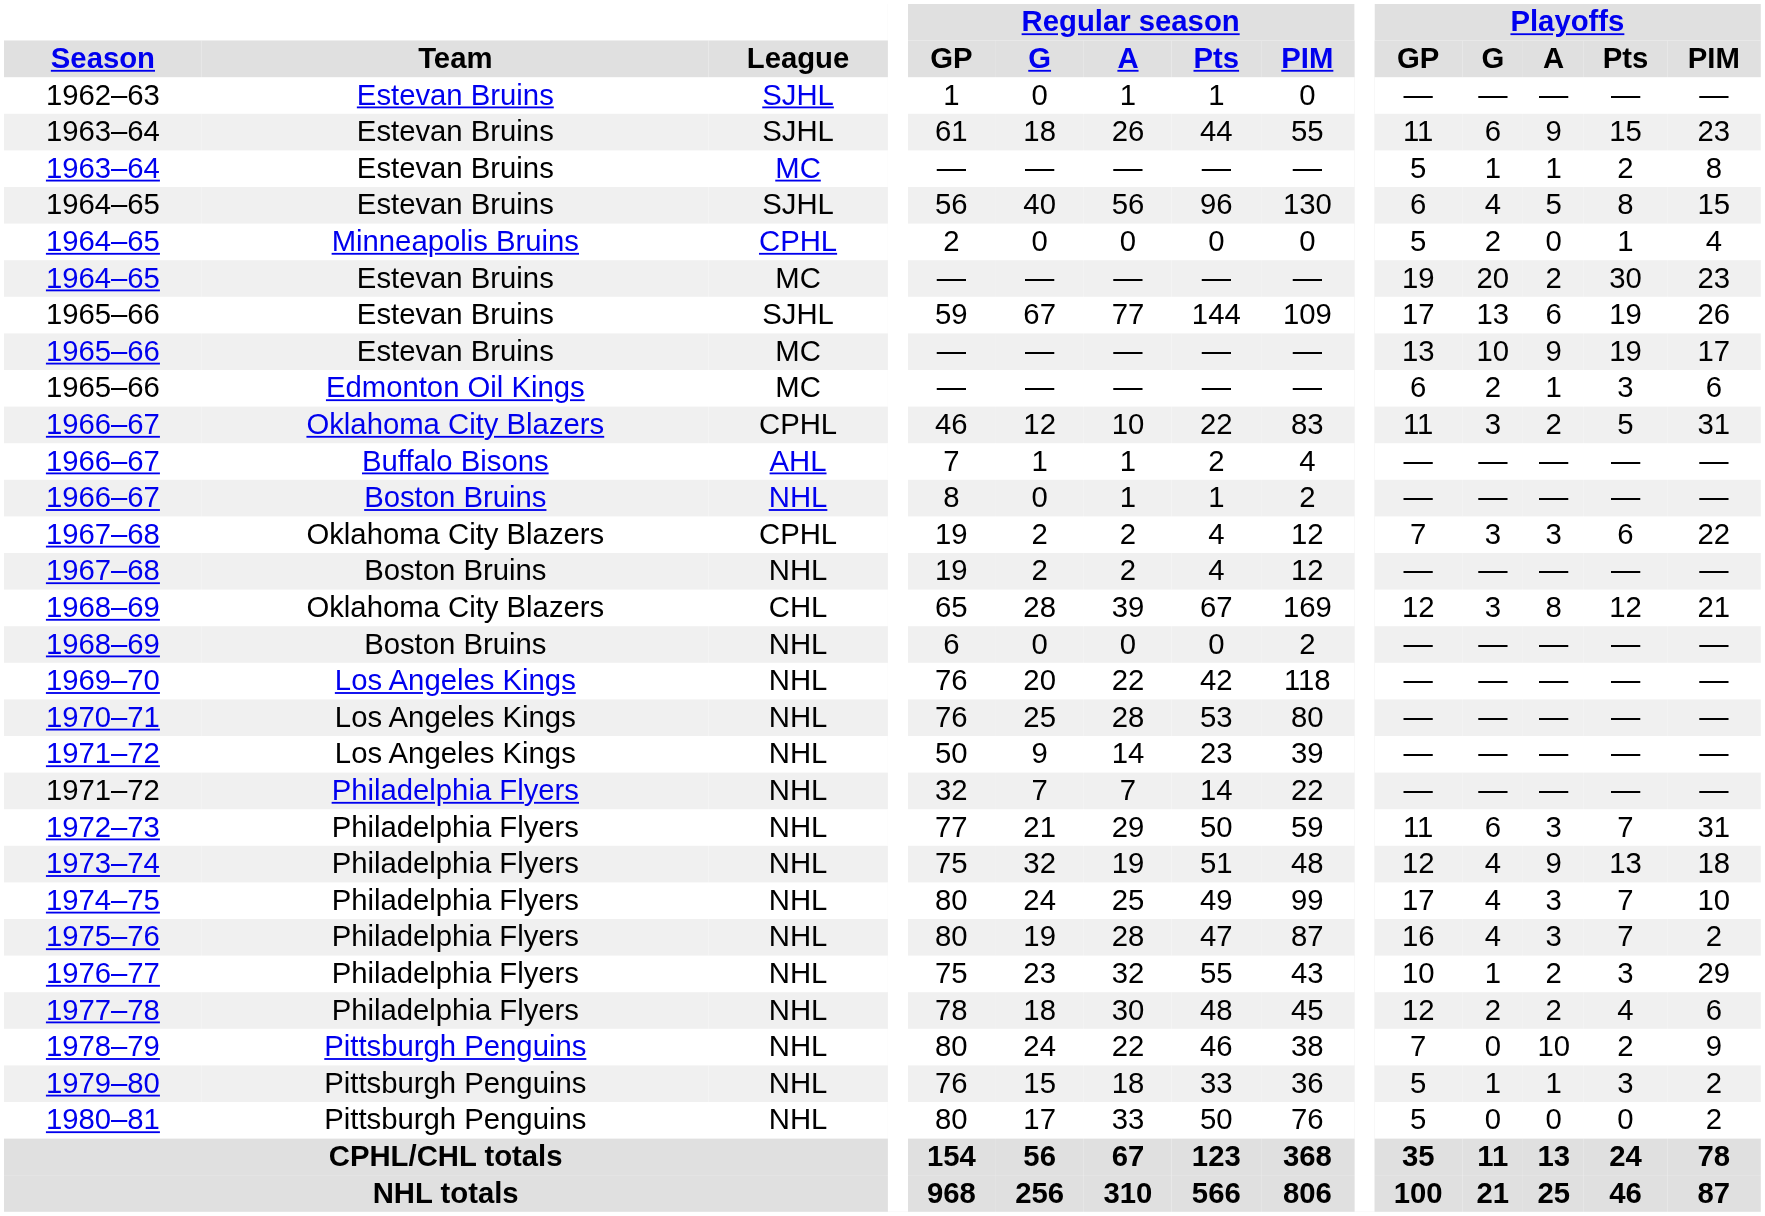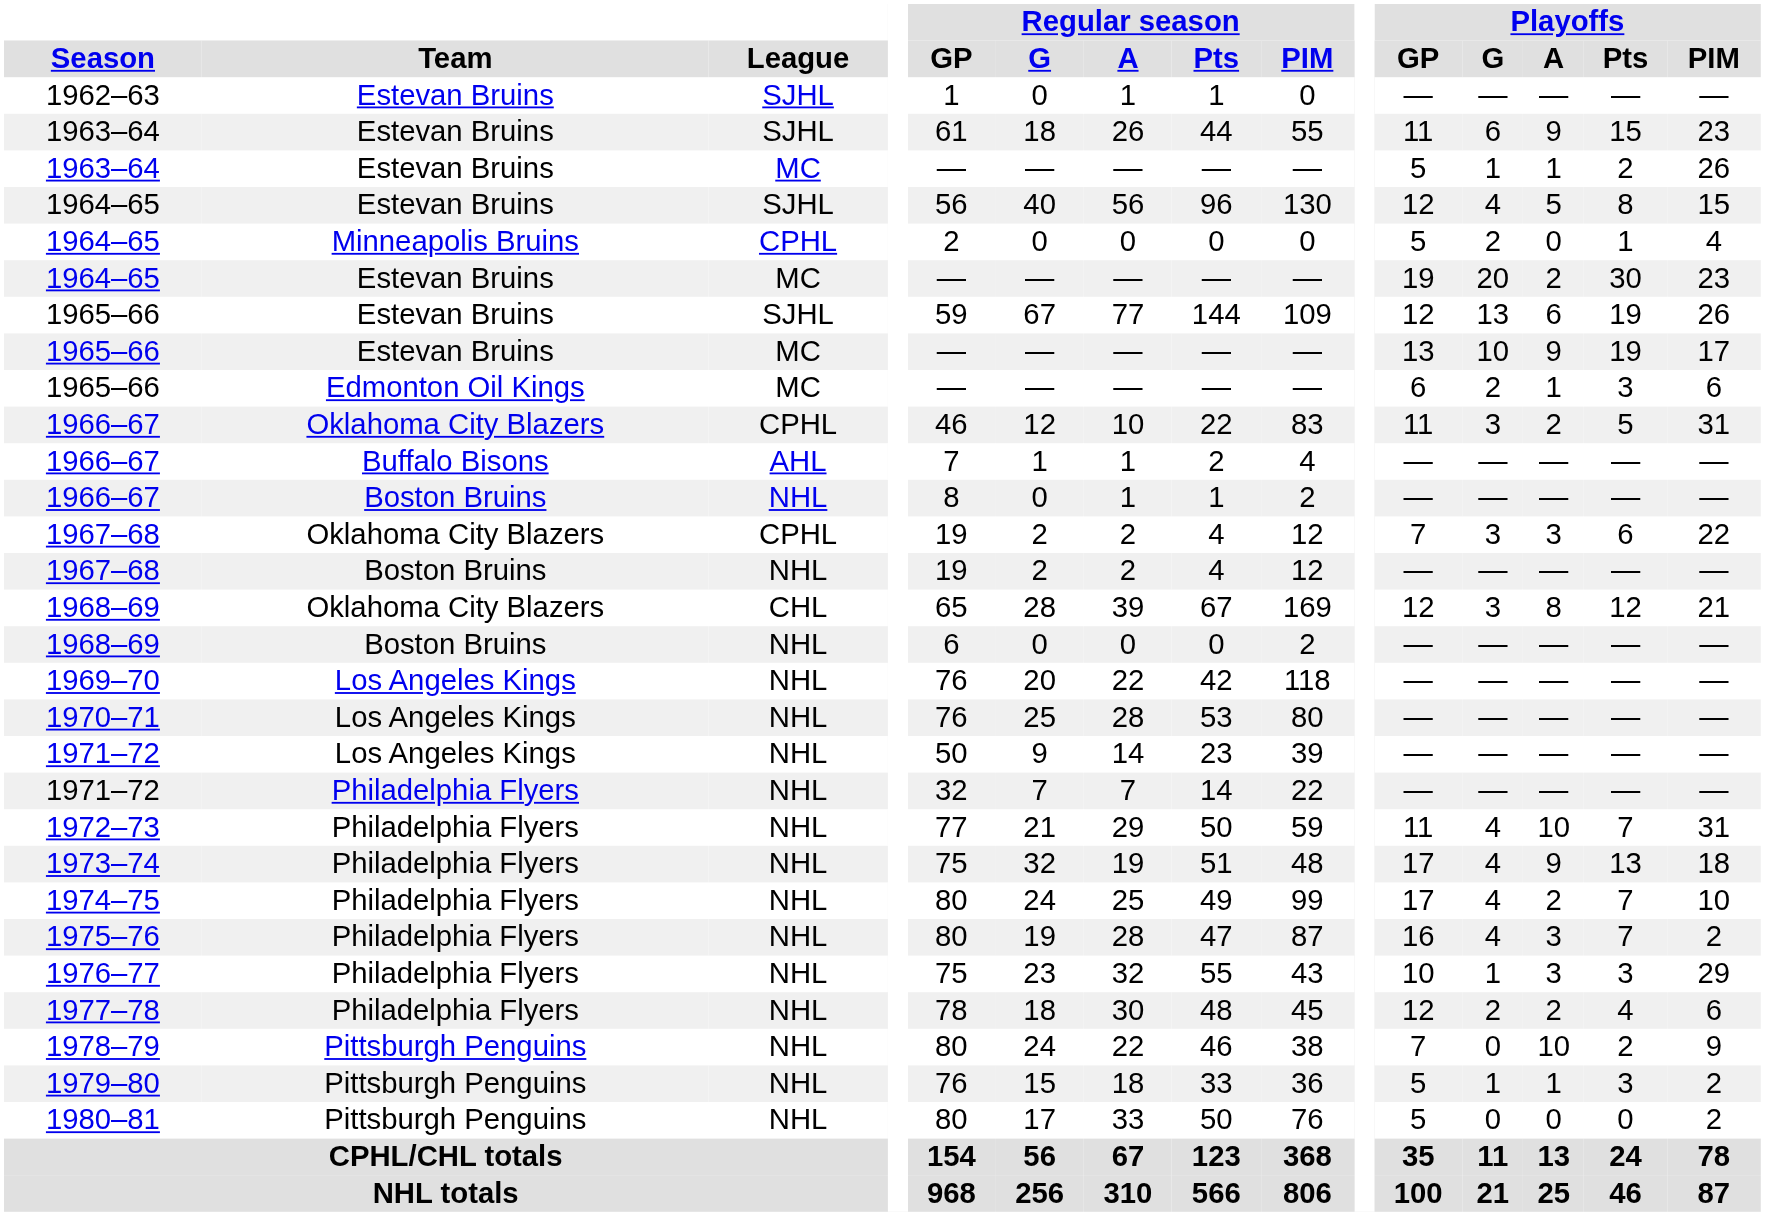1963–64 / MC | Playoffs / PIM: 8 -> 26
1964–65 / SJHL | Playoffs / GP: 6 -> 12
1965–66 / SJHL | Playoffs / GP: 17 -> 12
1972–73 | Playoffs / G: 6 -> 4
1972–73 | Playoffs / A: 3 -> 10
1973–74 | Playoffs / GP: 12 -> 17
1974–75 | Playoffs / A: 3 -> 2
1976–77 | Playoffs / A: 2 -> 3
